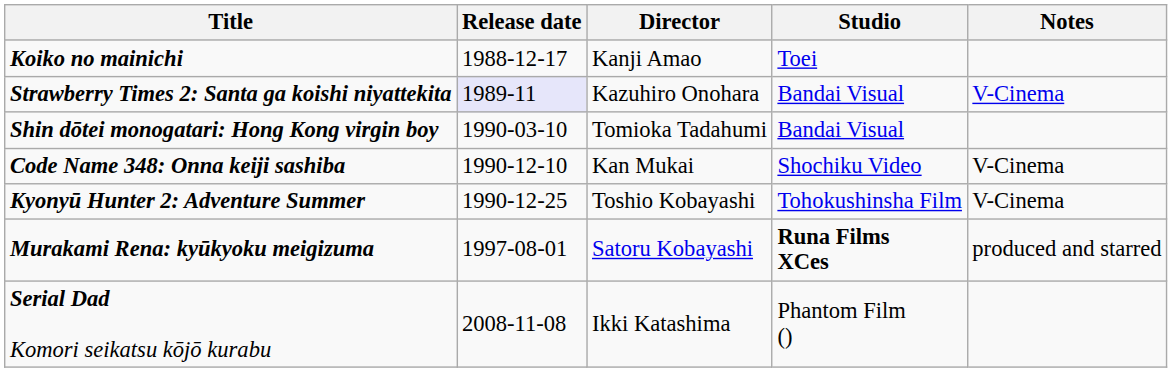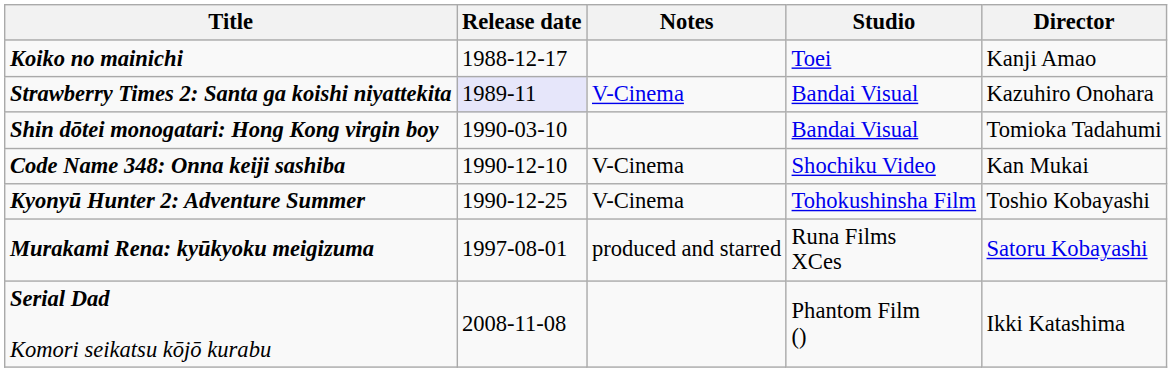columns swapped: Director <-> Notes
Murakami Rena: kyūkyoku meigizuma | Studio: bold -> normal
